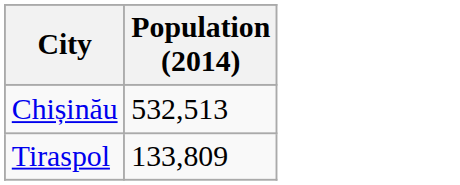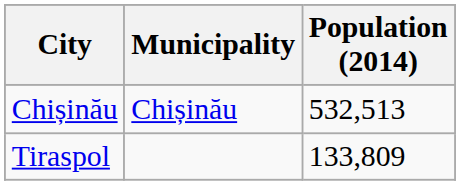+ column: Municipality | Chișinău
